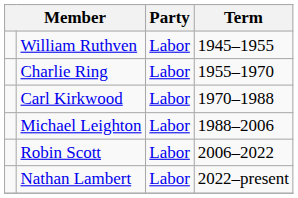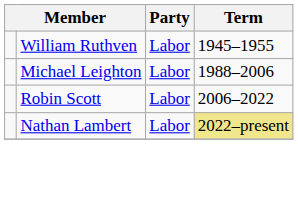- row: Charlie Ring | Labor | 1955–1970
- row: Carl Kirkwood | Labor | 1970–1988
Nathan Lambert | Term: no background -> khaki background
